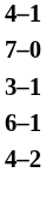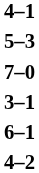+ row: 5–3
